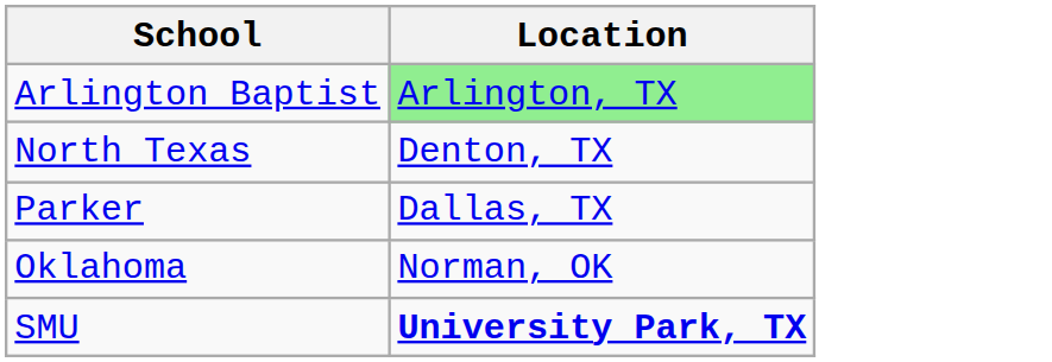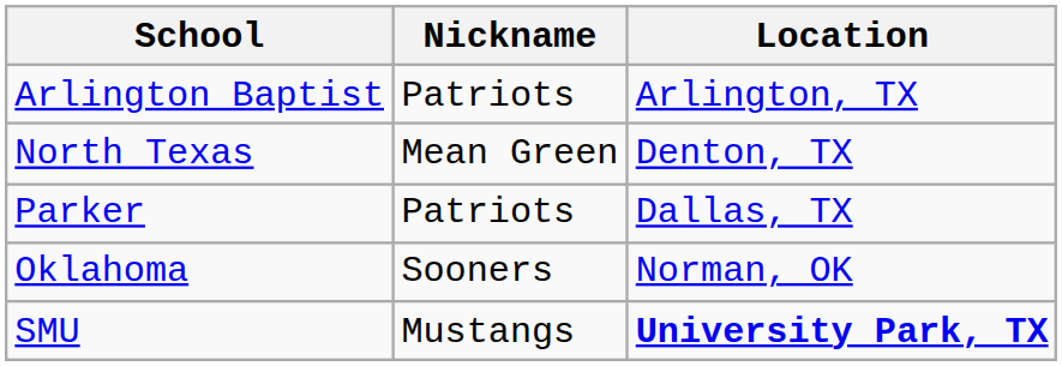+ column: Nickname | Patriots | Mean Green | Patriots | Sooners | Mustangs
Arlington Baptist | Location: lightgreen background -> no background
